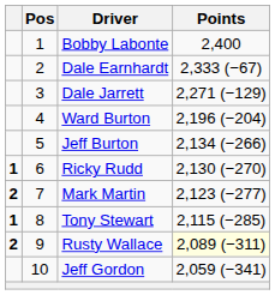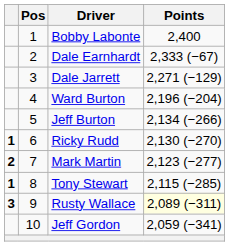Rusty Wallace | column 1: 2 -> 3
